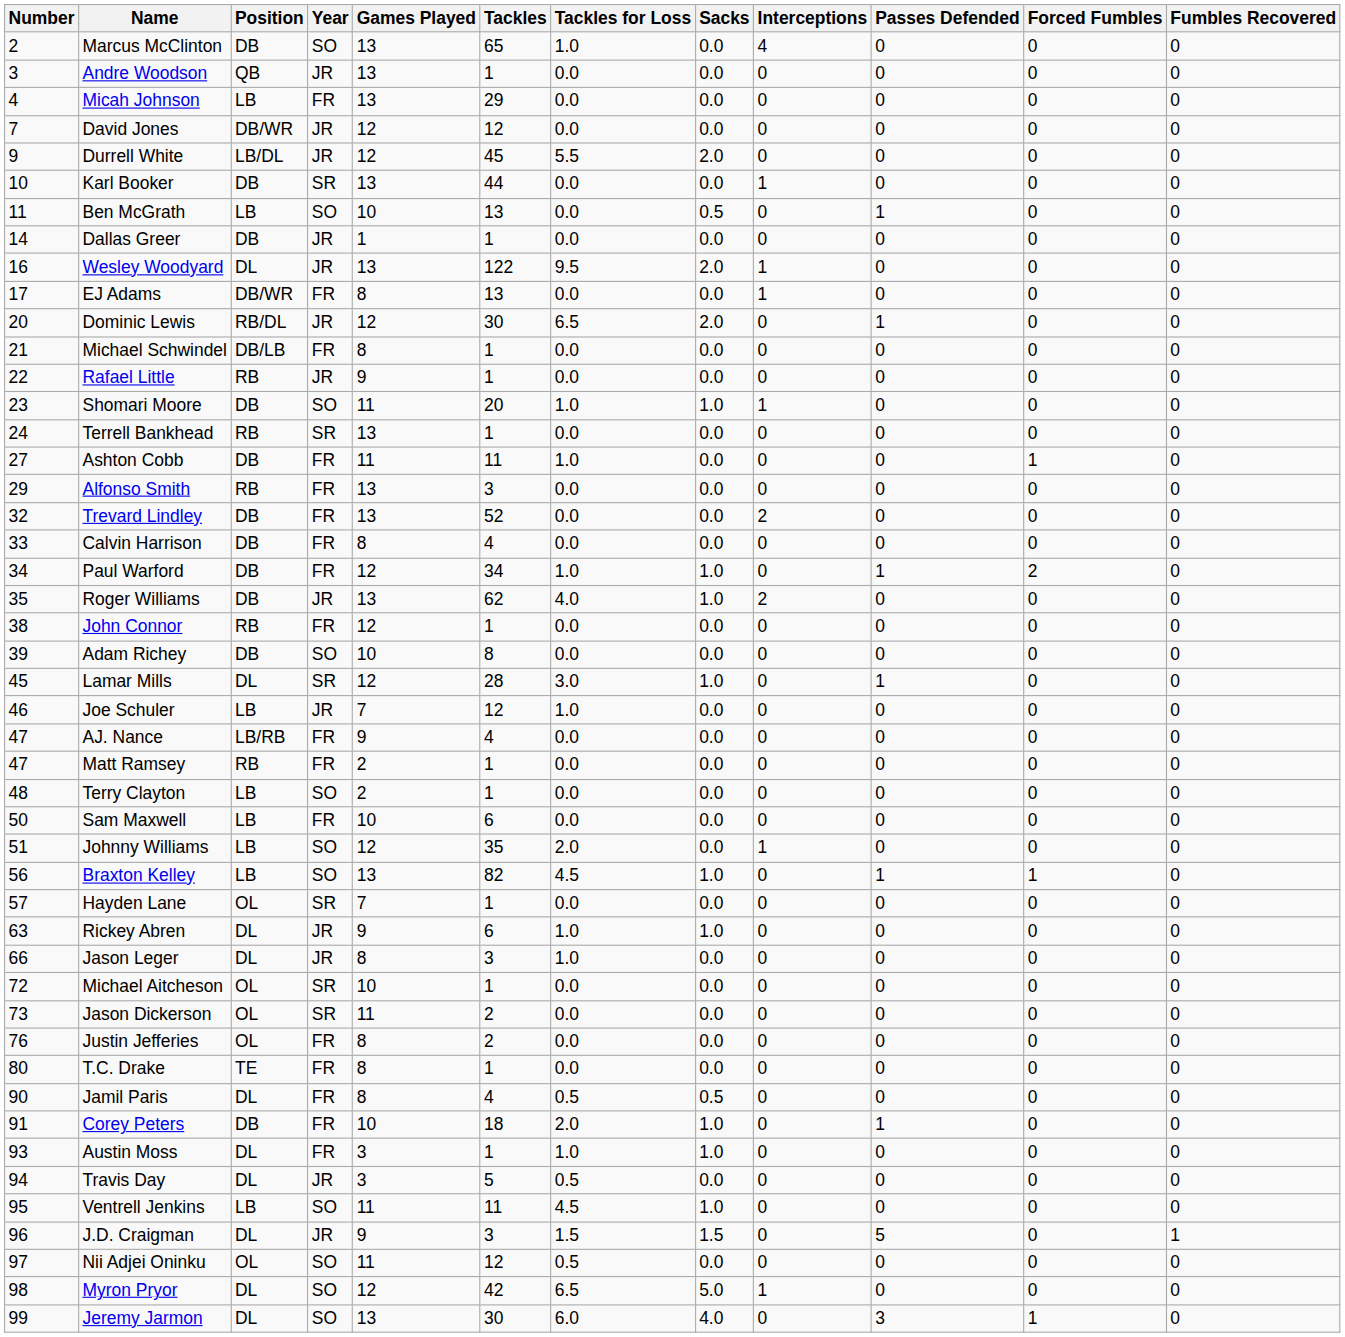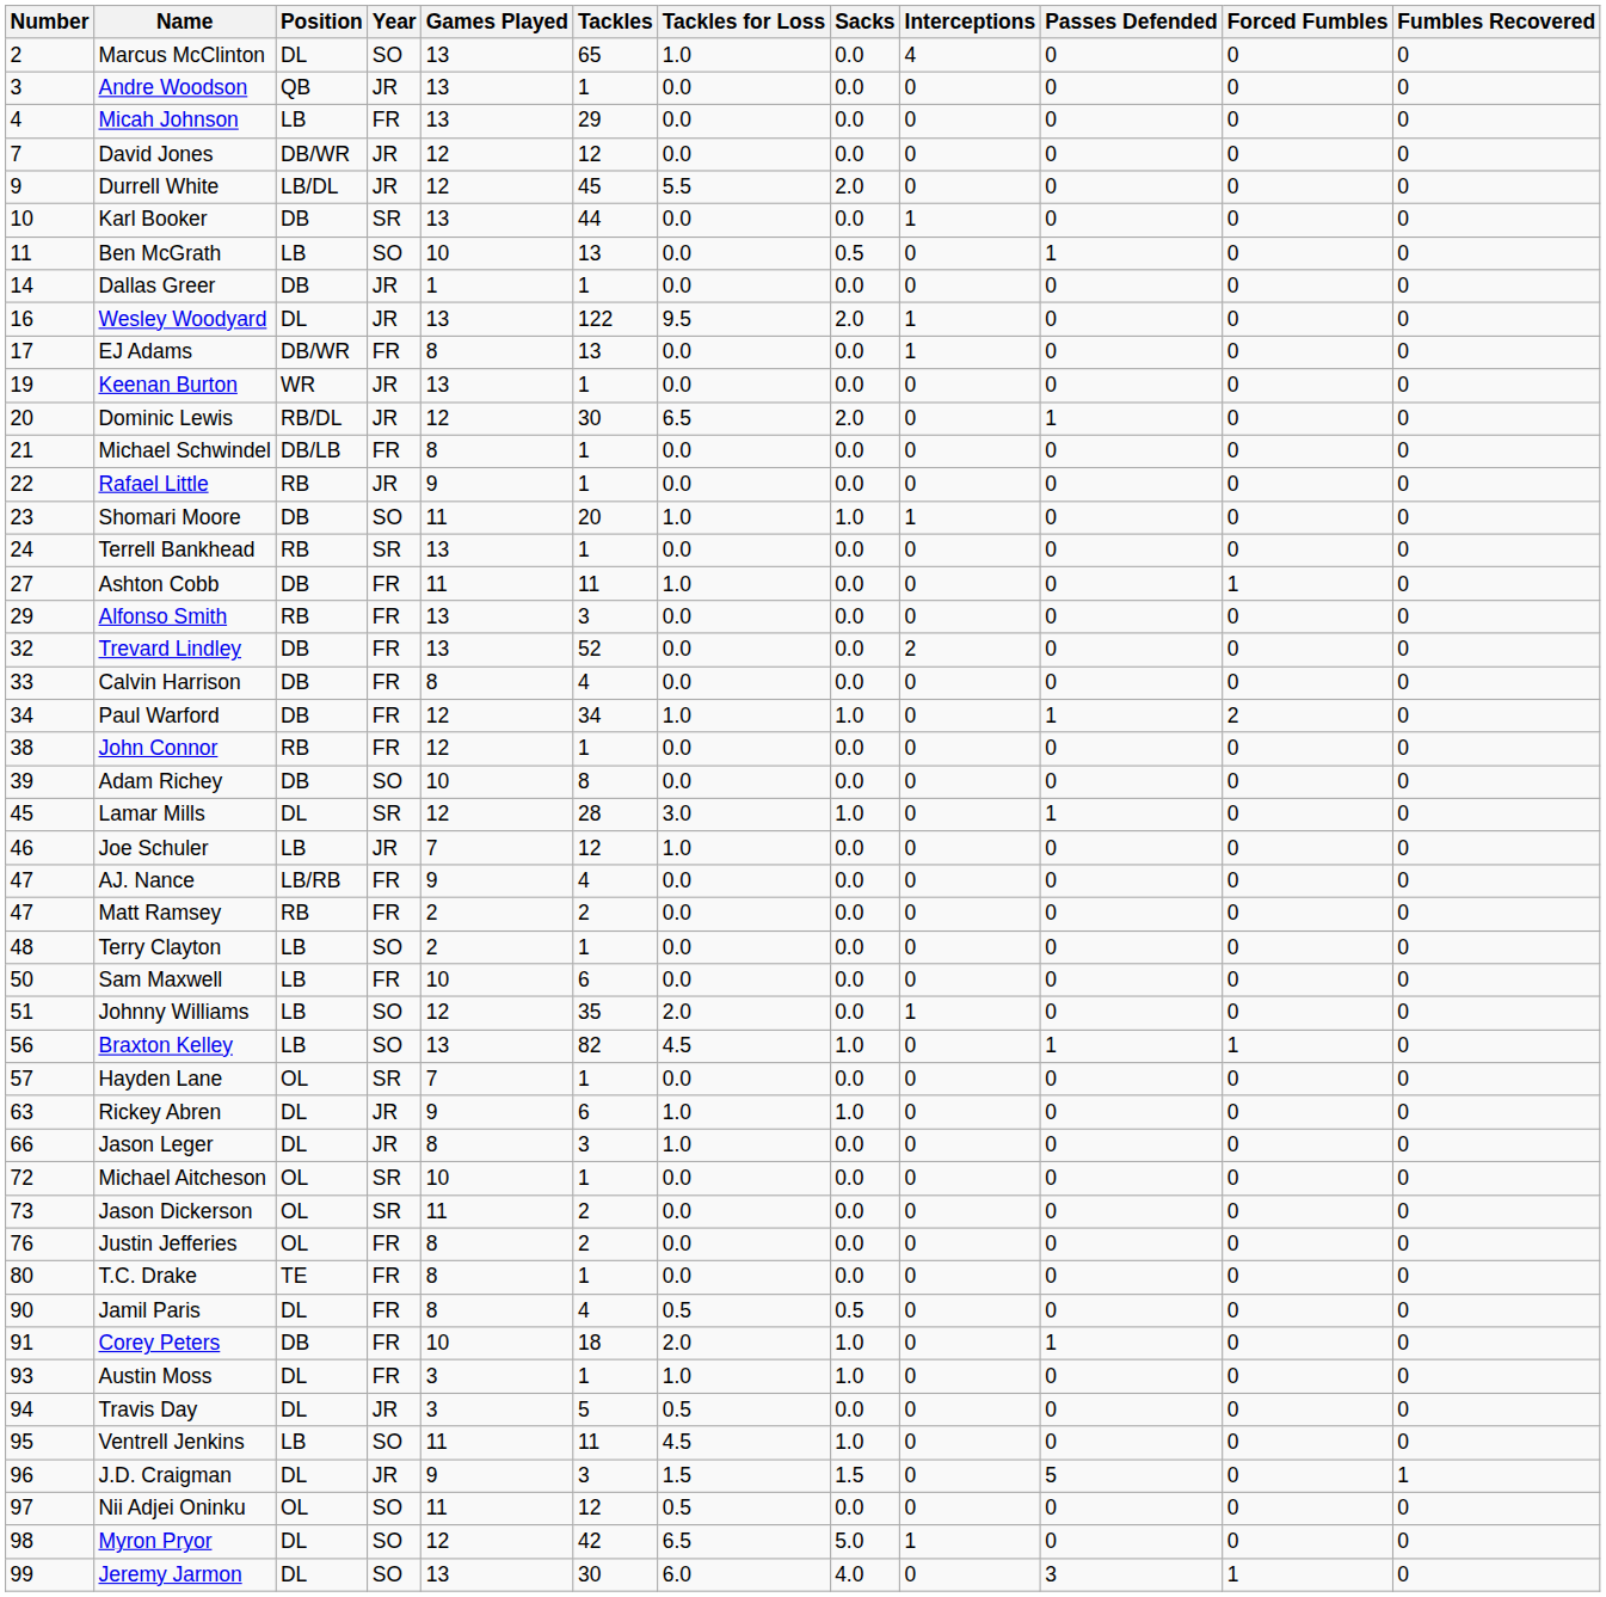Marcus McClinton | Position: DB -> DL
+ row: 19 | Keenan Burton | WR | JR | 13 | 1 | 0.0 | 0.0 | 0 | 0 | 0 | 0
- row: 35 | Roger Williams | DB | JR | 13 | 62 | 4.0 | 1.0 | 2 | 0 | 0 | 0
Matt Ramsey | Tackles: 1 -> 2
